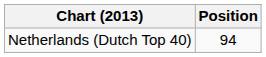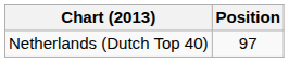Netherlands (Dutch Top 40) | Position: 94 -> 97
